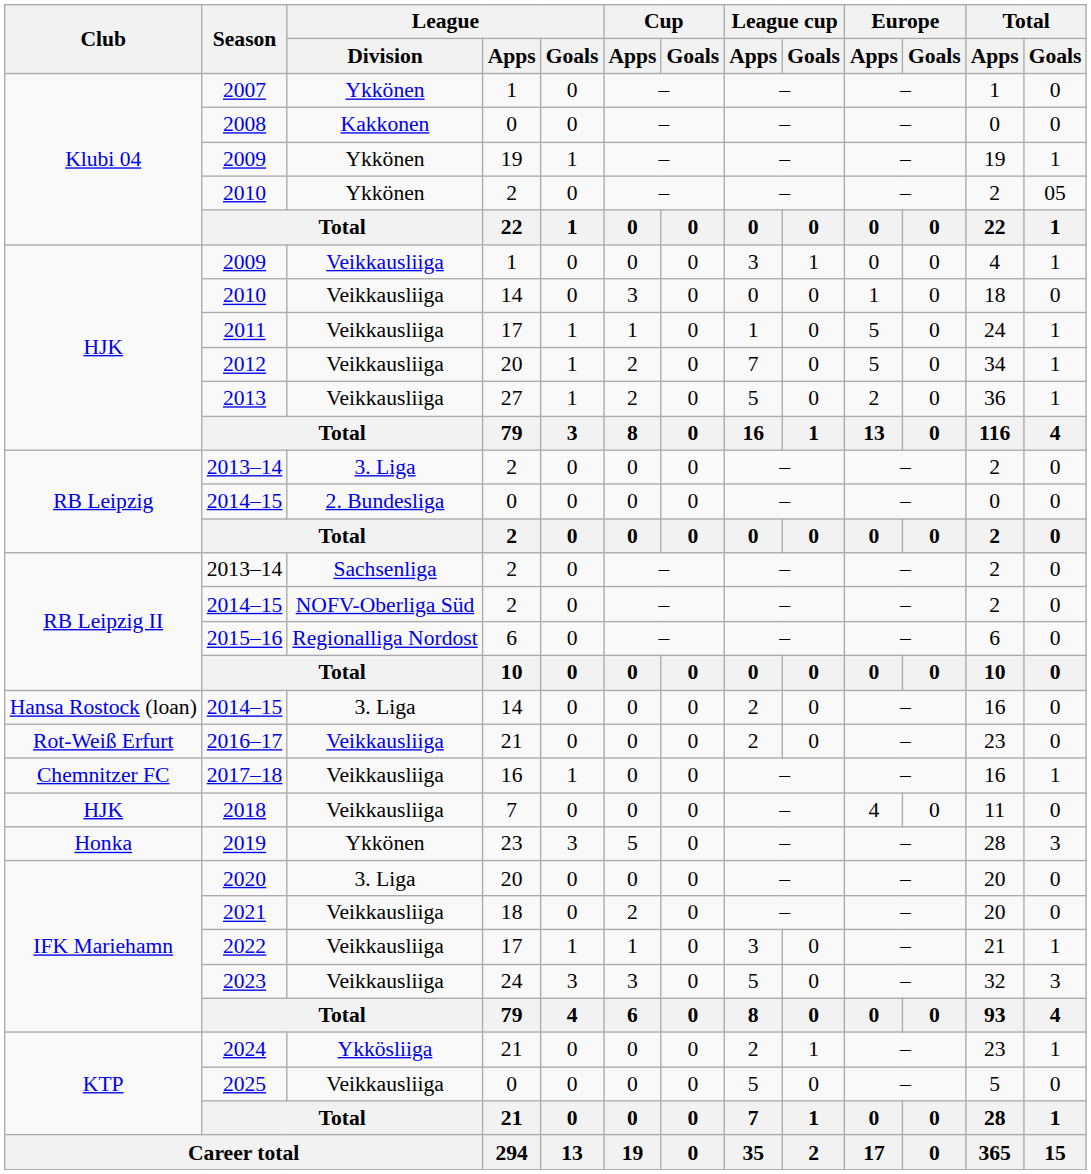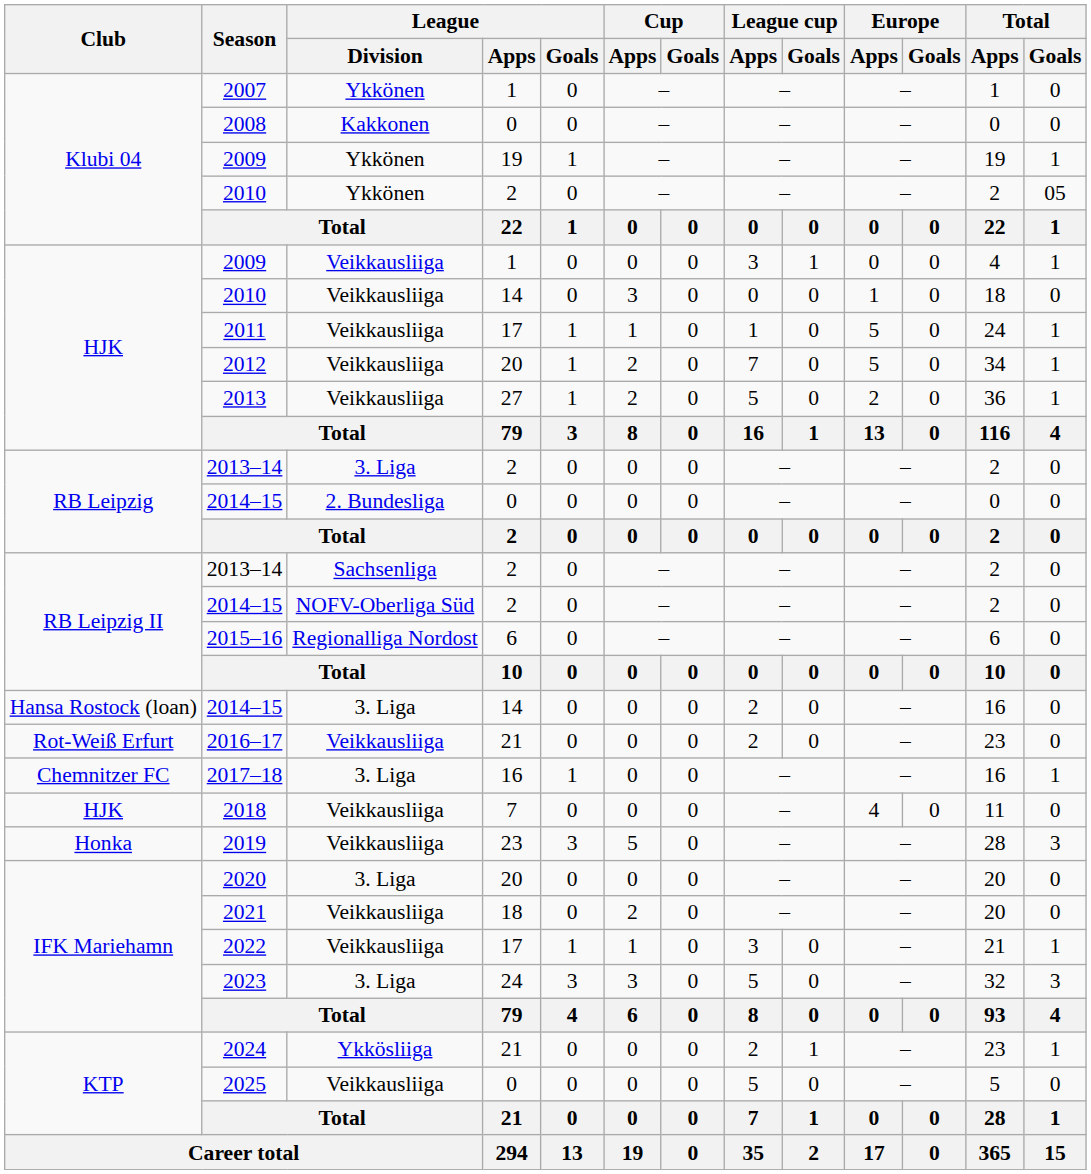2017–18 | League / Division: Veikkausliiga -> 3. Liga
2019 | League / Division: Ykkönen -> Veikkausliiga
2023 | League / Division: Veikkausliiga -> 3. Liga
